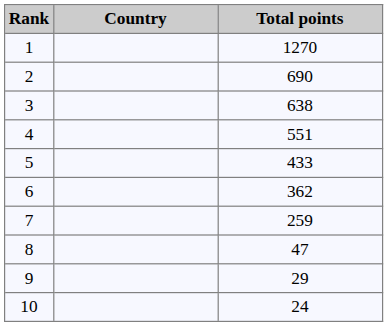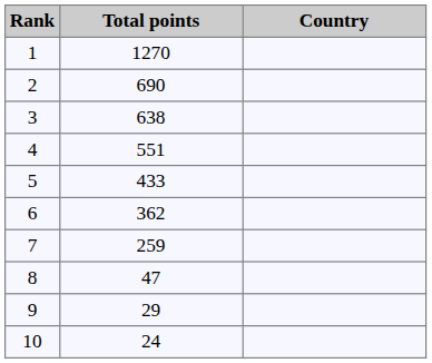columns swapped: Country <-> Total points
